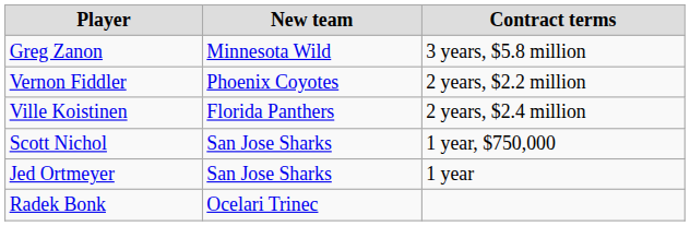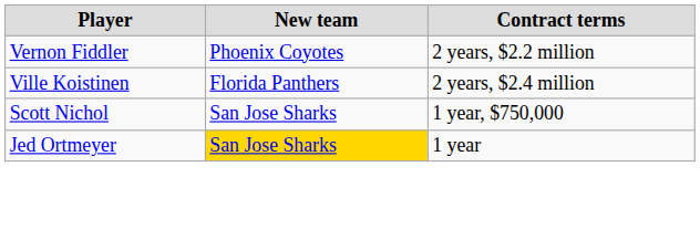- row: Greg Zanon | Minnesota Wild | 3 years, $5.8 million
Jed Ortmeyer | New team: no background -> gold background
- row: Radek Bonk | Ocelari Trinec
